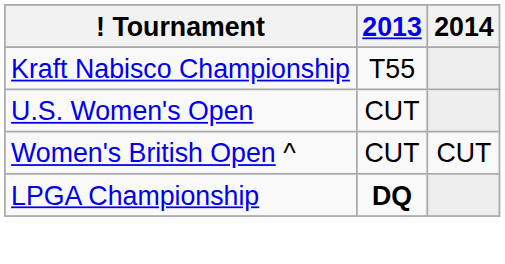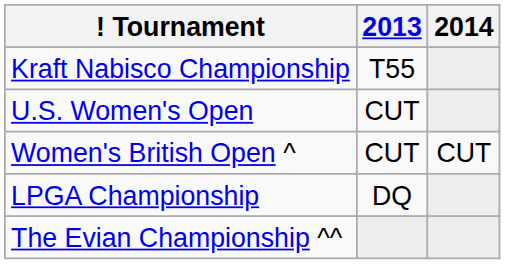LPGA Championship | 2013: bold -> normal
+ row: The Evian Championship ^^
